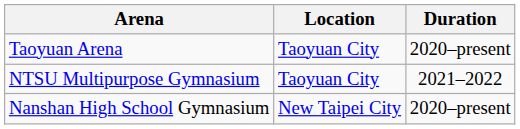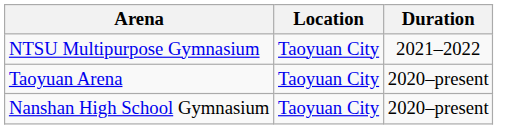rows swapped: Taoyuan Arena <-> NTSU Multipurpose Gymnasium
Nanshan High School Gymnasium | Location: New Taipei City -> Taoyuan City
